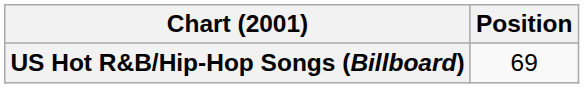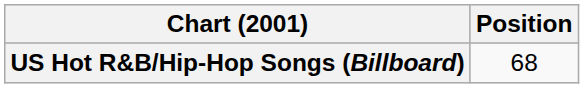US Hot R&B/Hip-Hop Songs (Billboard) | Position: 69 -> 68
